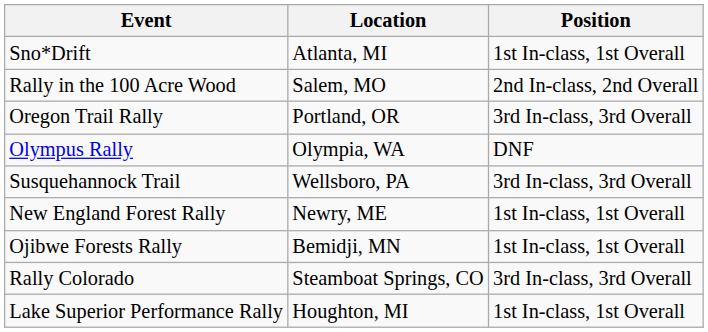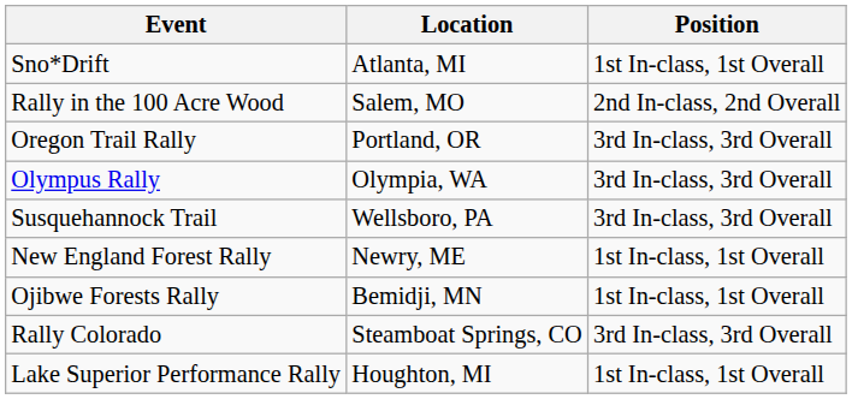Olympus Rally | Position: DNF -> 3rd In-class, 3rd Overall
